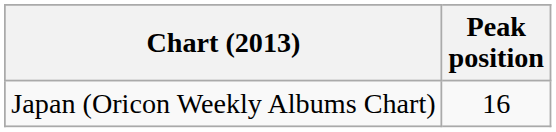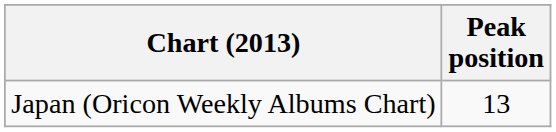Japan (Oricon Weekly Albums Chart) | Peak position: 16 -> 13
